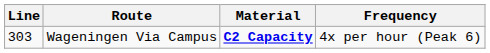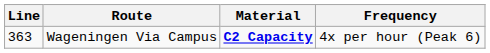Wageningen Via Campus | Line: 303 -> 363
